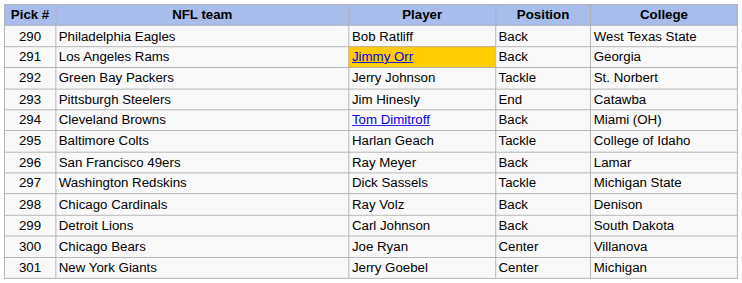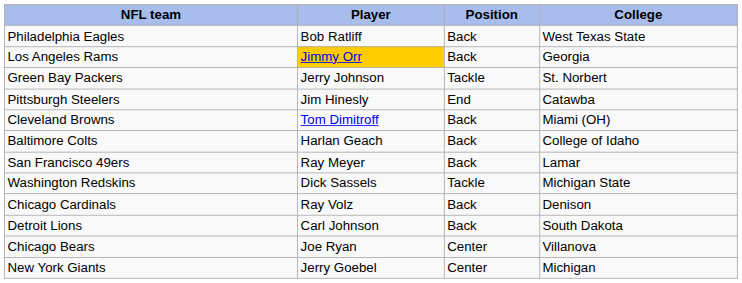- column: Pick # | 290 | 291 | 292 | 293 | 294 | 295 | 296 | 297 | 298 | 299 | 300 | 301
Baltimore Colts | Position: Tackle -> Back
